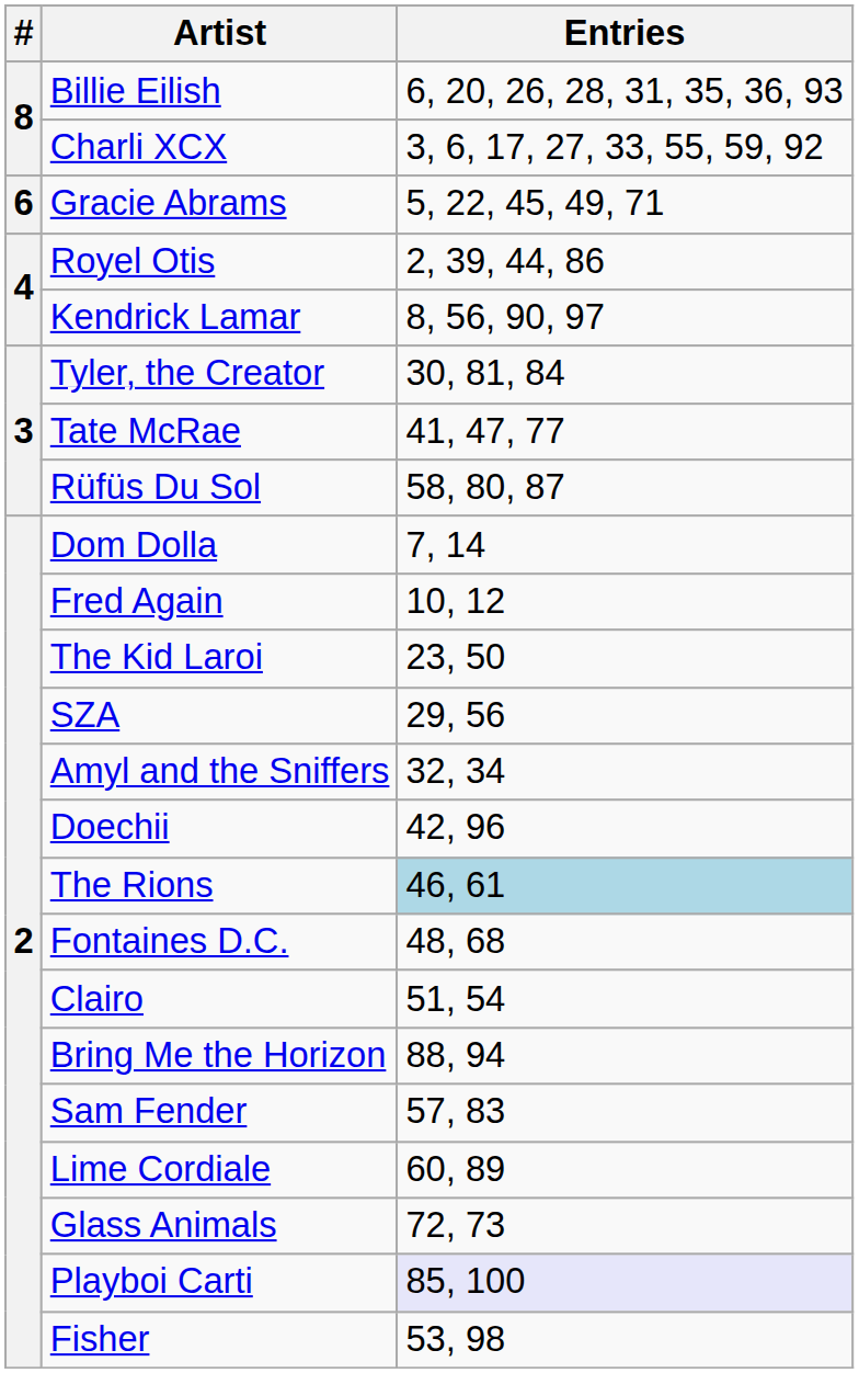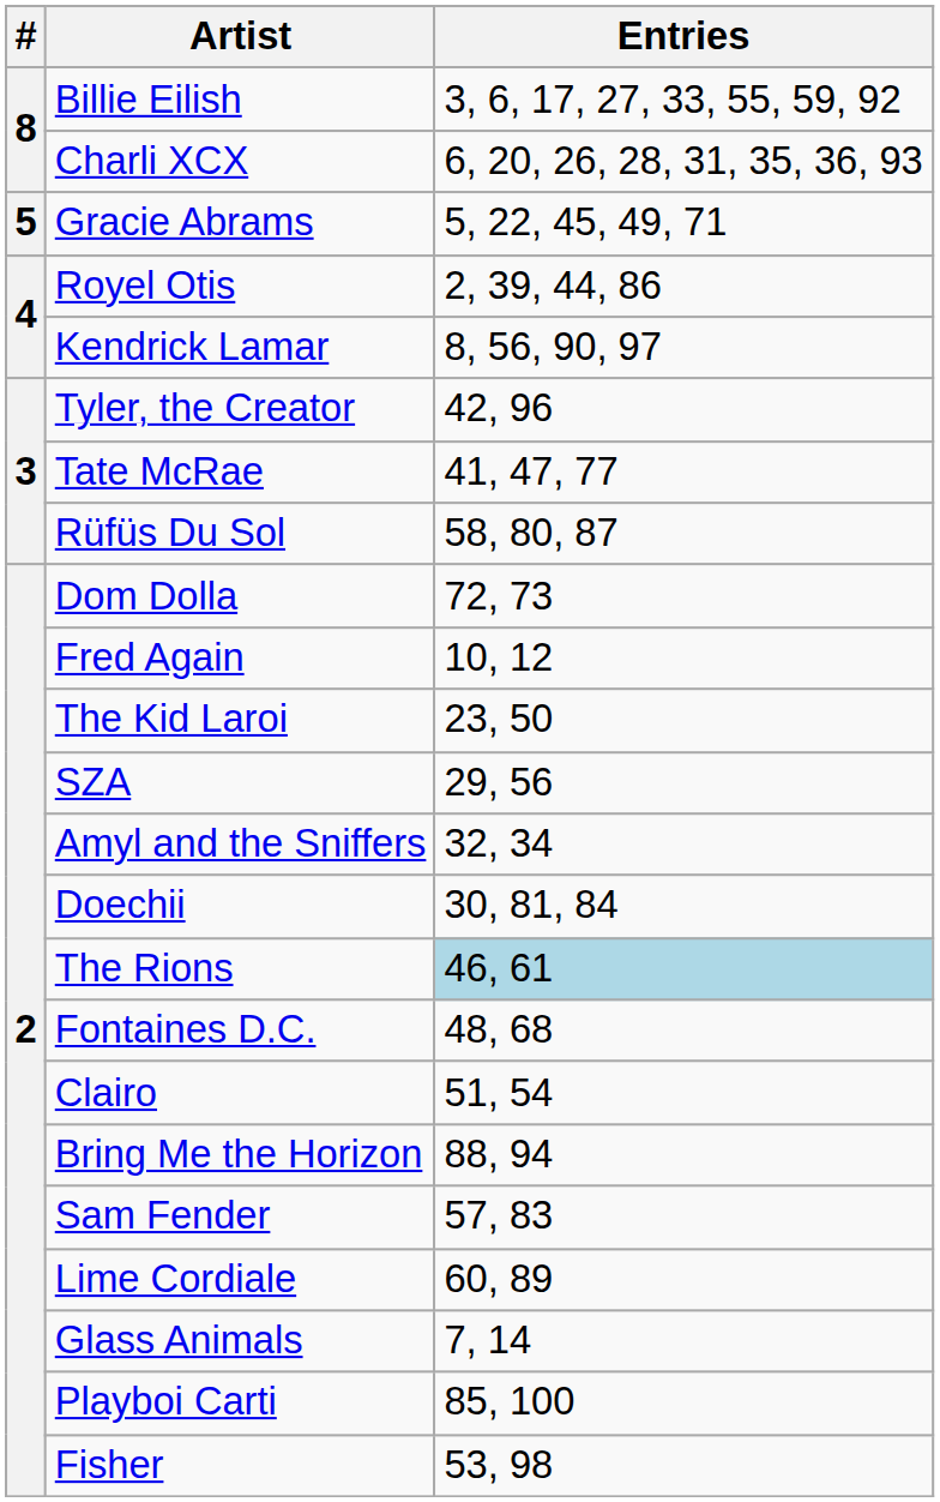Billie Eilish | Entries: 6, 20, 26, 28, 31, 35, 36, 93 -> 3, 6, 17, 27, 33, 55, 59, 92
Charli XCX | Entries: 3, 6, 17, 27, 33, 55, 59, 92 -> 6, 20, 26, 28, 31, 35, 36, 93
Gracie Abrams | #: 6 -> 5
Tyler, the Creator | Entries: 30, 81, 84 -> 42, 96
Dom Dolla | Entries: 7, 14 -> 72, 73
Doechii | Entries: 42, 96 -> 30, 81, 84
Glass Animals | Entries: 72, 73 -> 7, 14
Playboi Carti | Entries: lavender background -> no background
